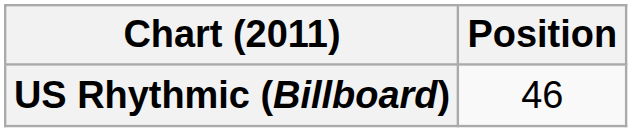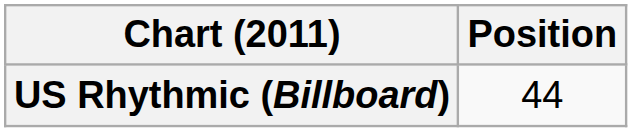US Rhythmic (Billboard) | Position: 46 -> 44
